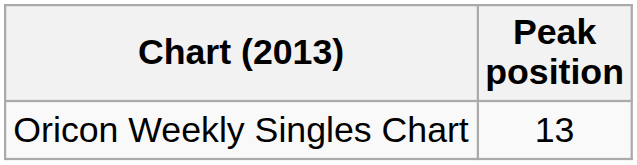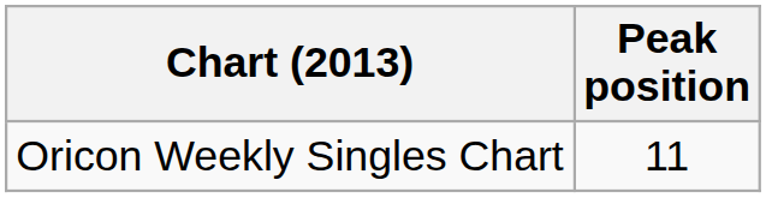Oricon Weekly Singles Chart | Peak position: 13 -> 11
